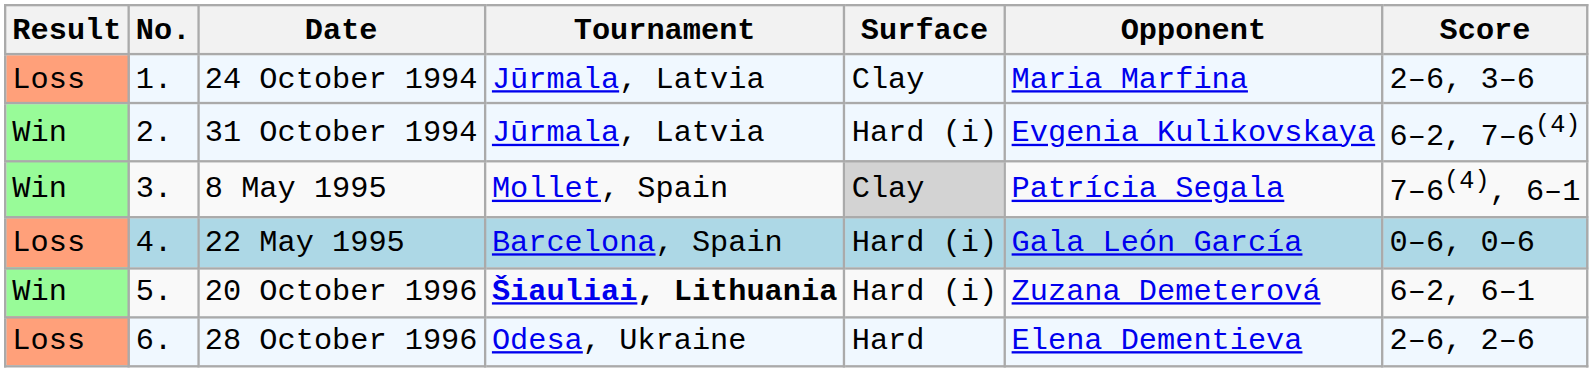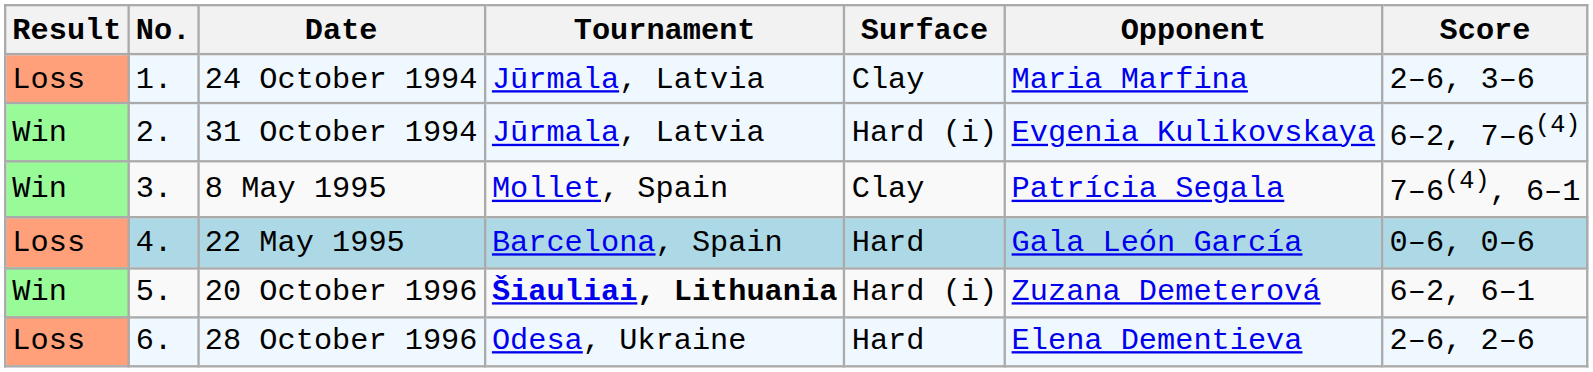8 May 1995 | Surface: lightgrey background -> no background
22 May 1995 | Surface: Hard (i) -> Hard
